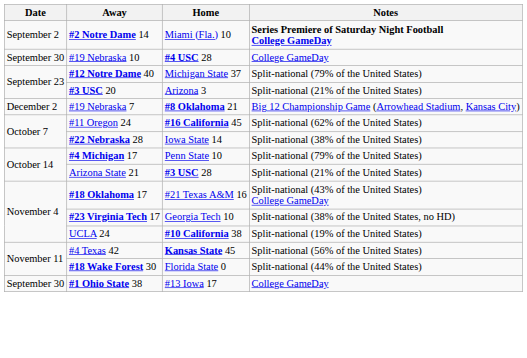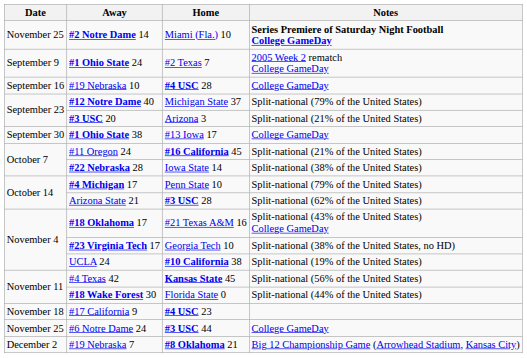#2 Notre Dame 14 | Date: September 2 -> November 25
+ row: September 9 | #1 Ohio State 24 | #2 Texas 7 | 2005 Week 2 rematch College GameDay
#19 Nebraska 10 | Date: September 30 -> September 16
rows swapped: #1 Ohio State 38 <-> #19 Nebraska 7
#11 Oregon 24 | Notes: Split-national (62% of the United States) -> Split-national (21% of the United States)
Arizona State 21 | Notes: Split-national (21% of the United States) -> Split-national (62% of the United States)
+ row: November 18 | #17 California 9 | #4 USC 23
+ row: November 25 | #6 Notre Dame 24 | #3 USC 44 | College GameDay
